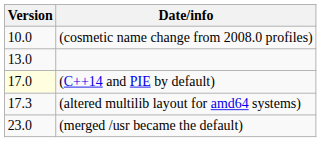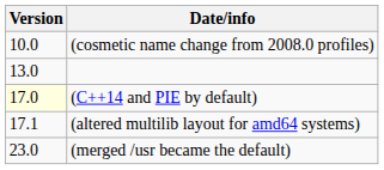(altered multilib layout for amd64 systems) | Version: 17.3 -> 17.1
